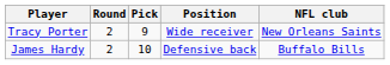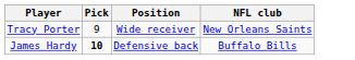- column: Round | 2 | 2
James Hardy | Pick: normal -> bold
